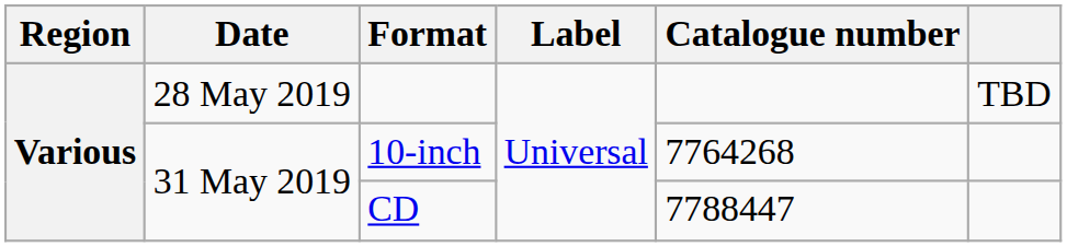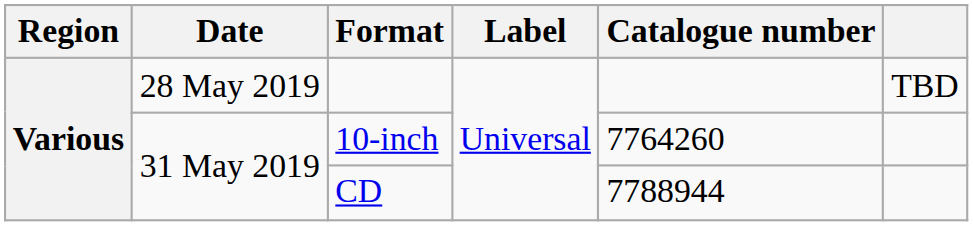10-inch | Catalogue number: 7764268 -> 7764260
CD | Catalogue number: 7788447 -> 7788944
